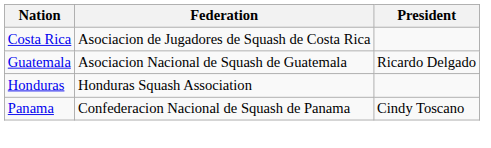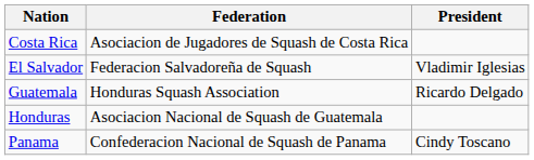+ row: El Salvador | Federacion Salvadoreña de Squash | Vladimir Iglesias
Guatemala | Federation: Asociacion Nacional de Squash de Guatemala -> Honduras Squash Association
Honduras | Federation: Honduras Squash Association -> Asociacion Nacional de Squash de Guatemala
